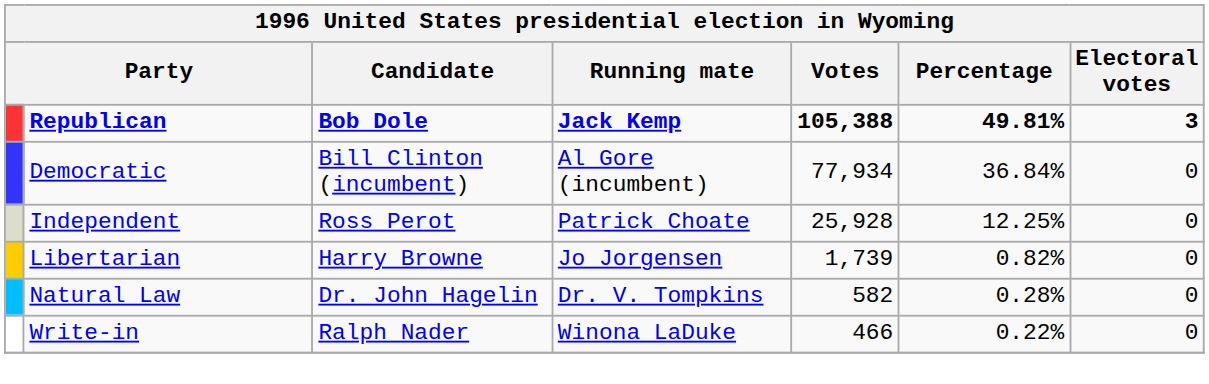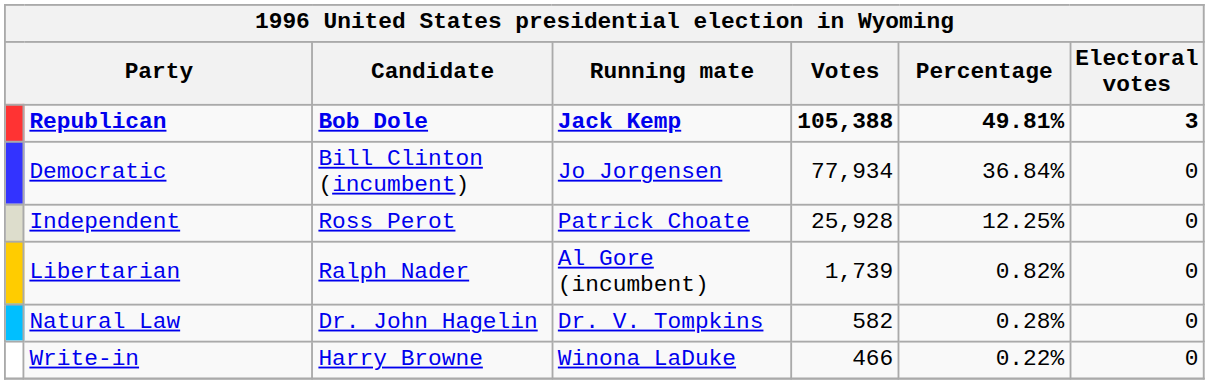Democratic | Running mate: Al Gore (incumbent) -> Jo Jorgensen
Libertarian | Candidate: Harry Browne -> Ralph Nader
Libertarian | Running mate: Jo Jorgensen -> Al Gore (incumbent)
Write-in | Candidate: Ralph Nader -> Harry Browne
